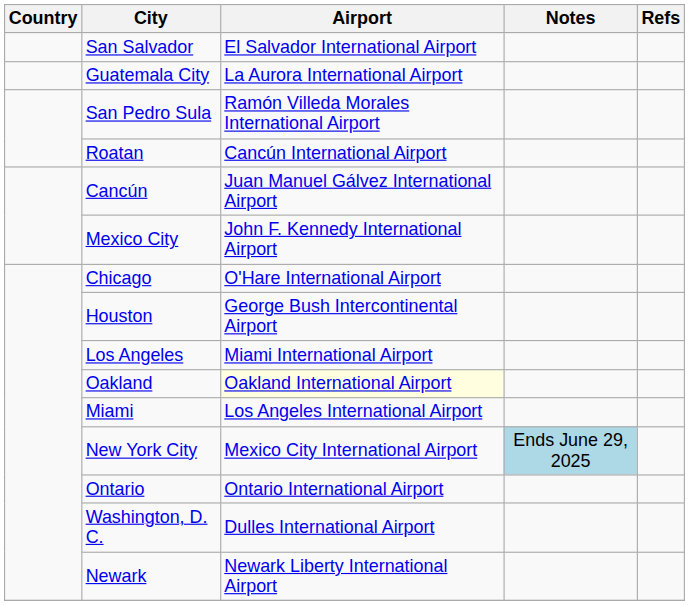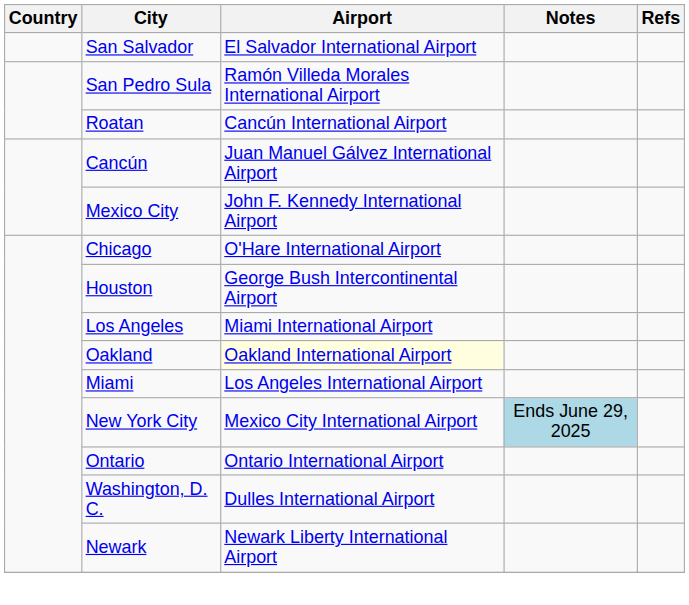- row: Guatemala City | La Aurora International Airport
